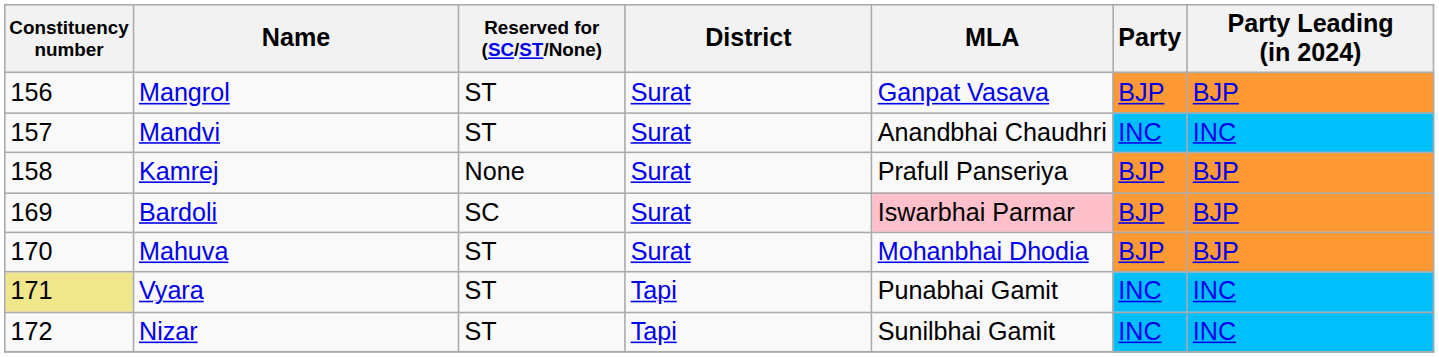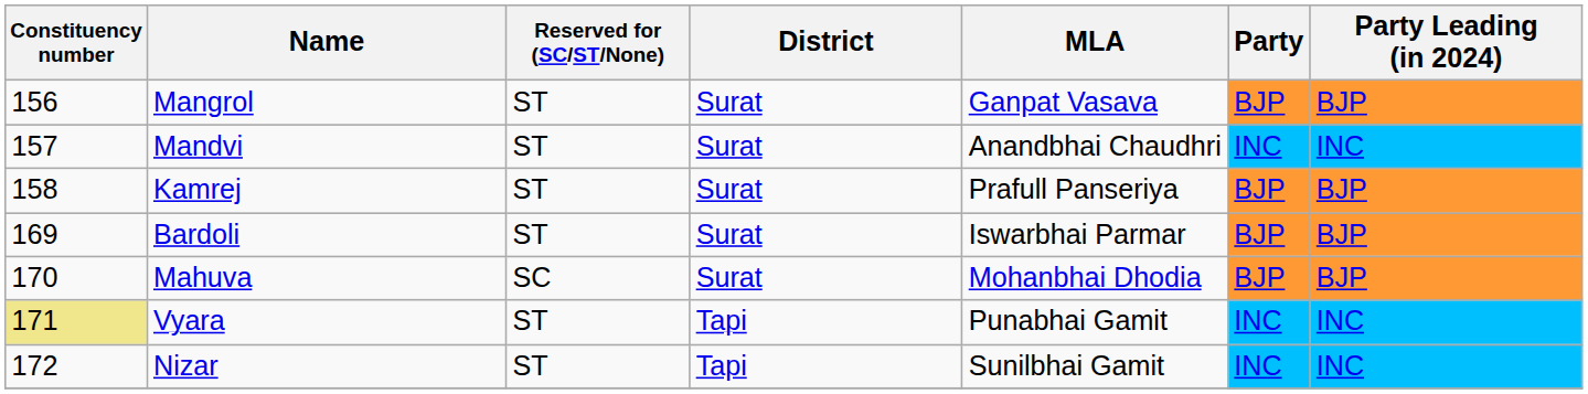Kamrej | Reserved for (SC/ST/None): None -> ST
Bardoli | Reserved for (SC/ST/None): SC -> ST
Bardoli | MLA: pink background -> no background
Mahuva | Reserved for (SC/ST/None): ST -> SC
